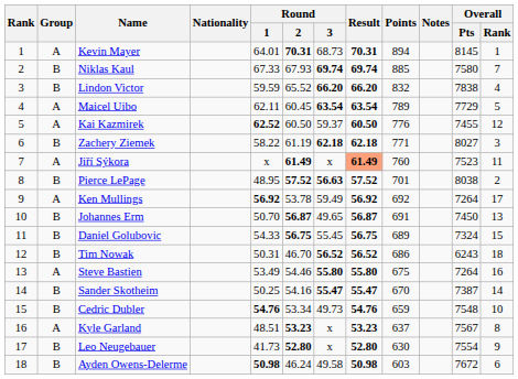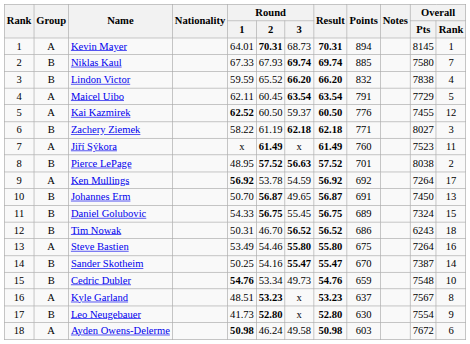Maicel Uibo | Points: 789 -> 791
Jiří Sýkora | Result: lightsalmon background -> no background
Ken Mullings | Round / 3: 59.49 -> 54.59
Ayden Owens-Delerme | Group: B -> A
